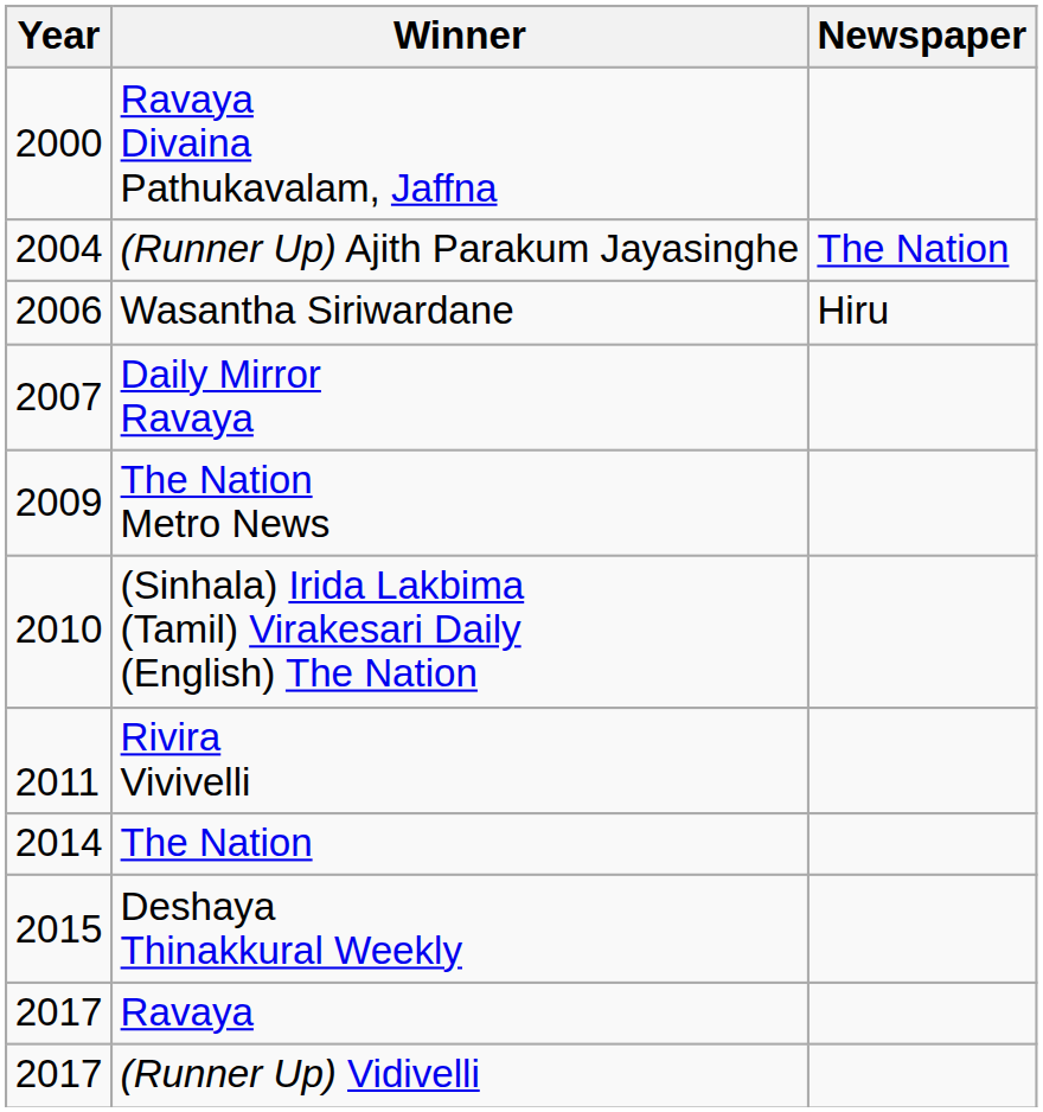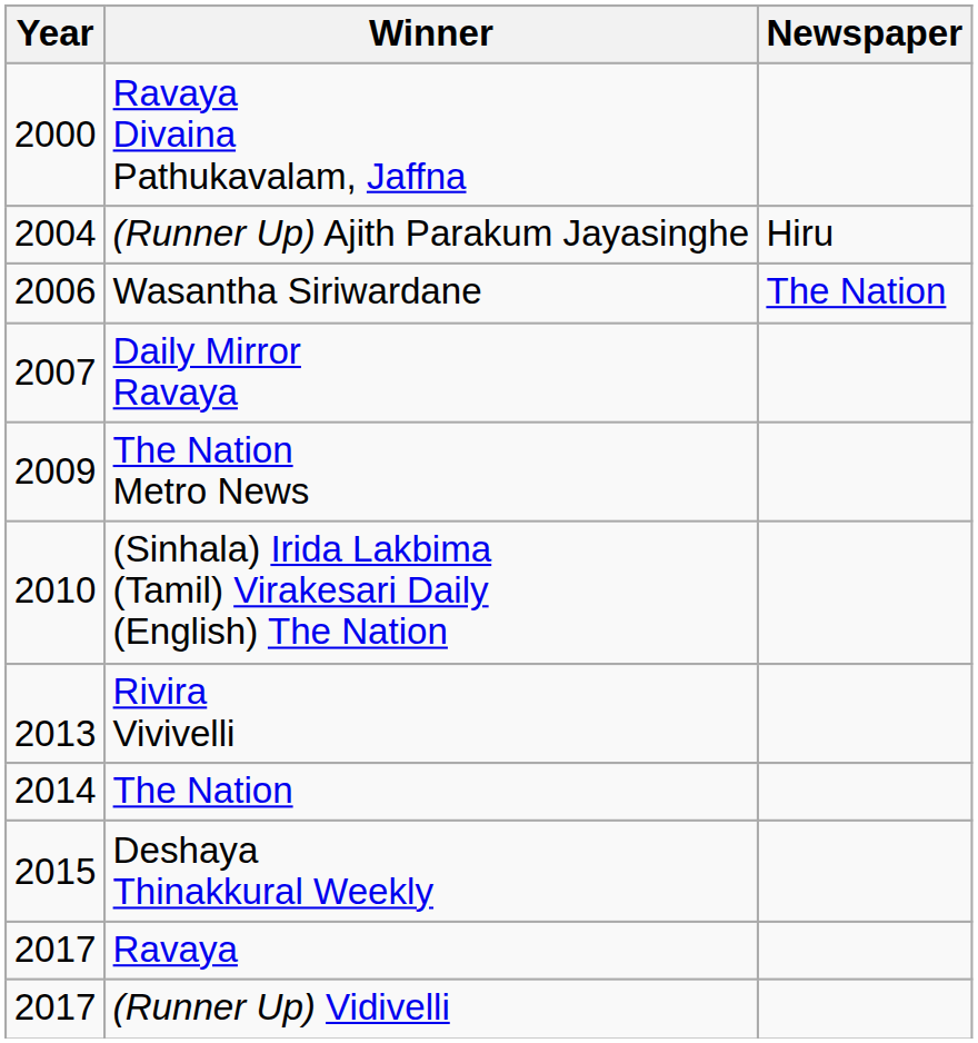(Runner Up) Ajith Parakum Jayasinghe | Newspaper: The Nation -> Hiru
Wasantha Siriwardane | Newspaper: Hiru -> The Nation
Rivira Vivivelli | Year: 2011 -> 2013
